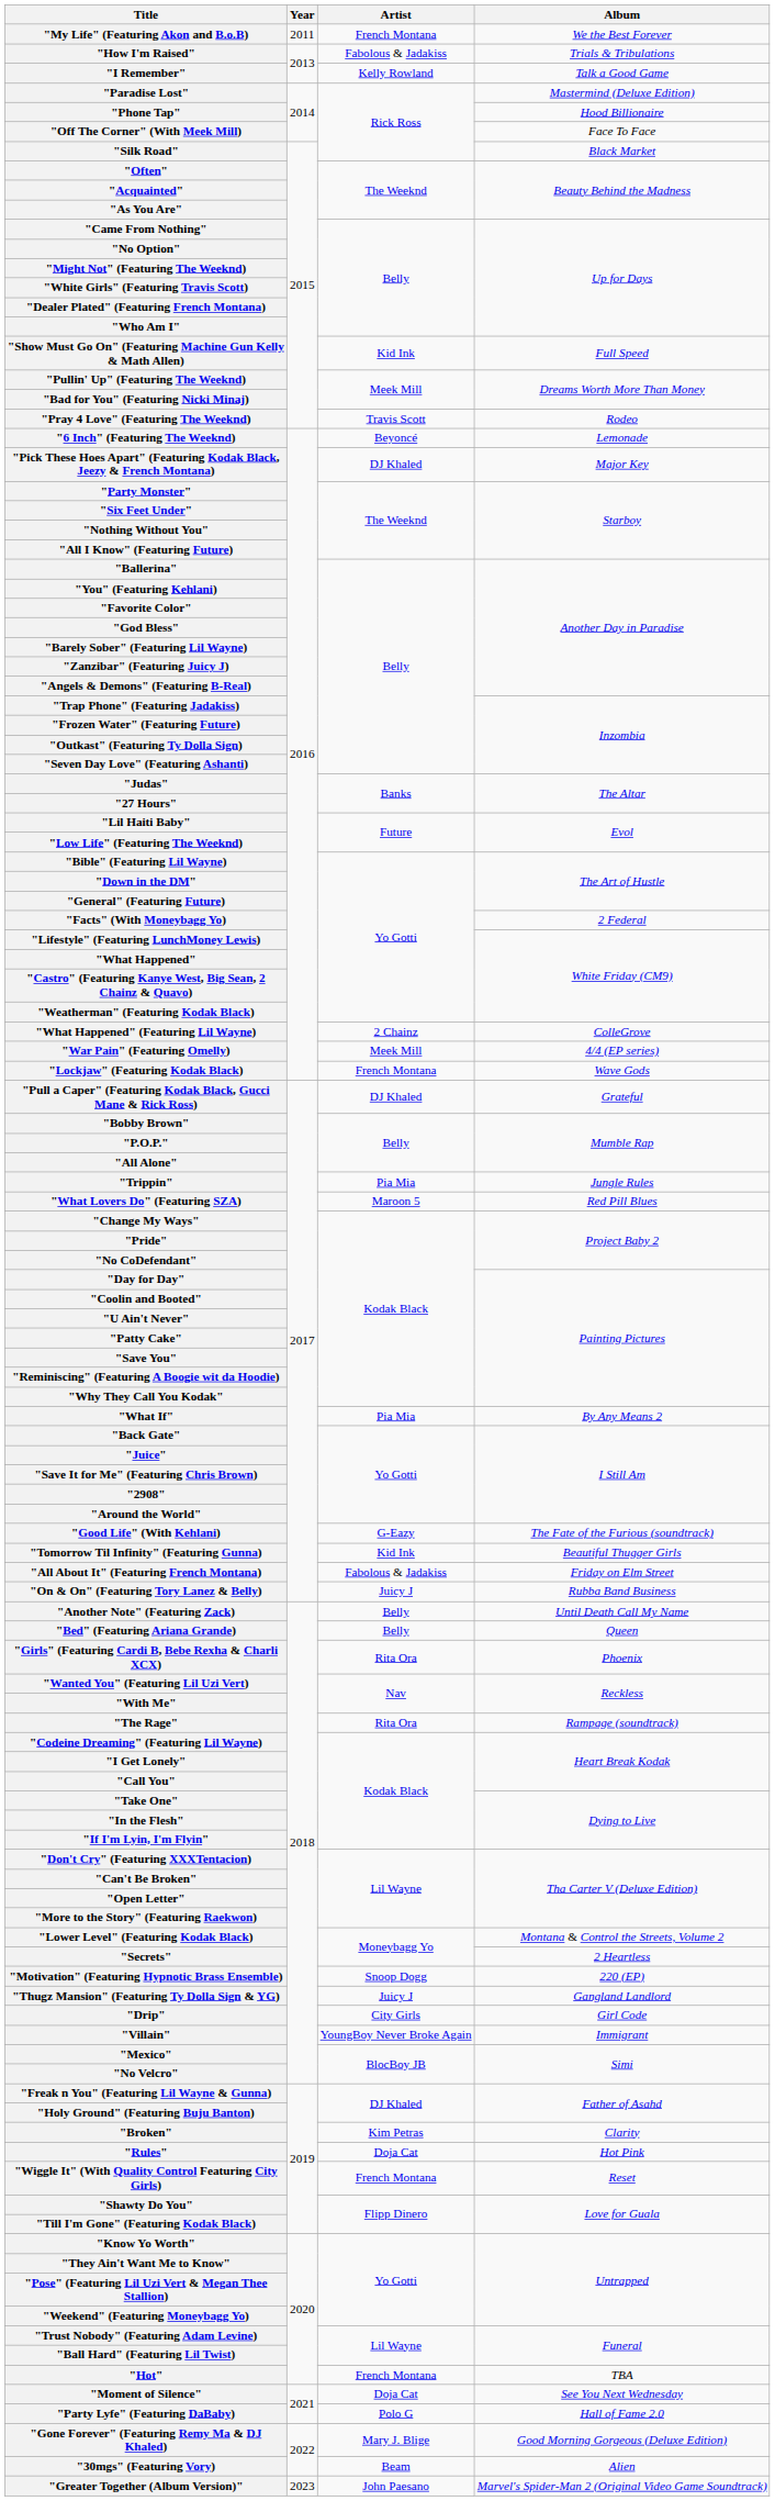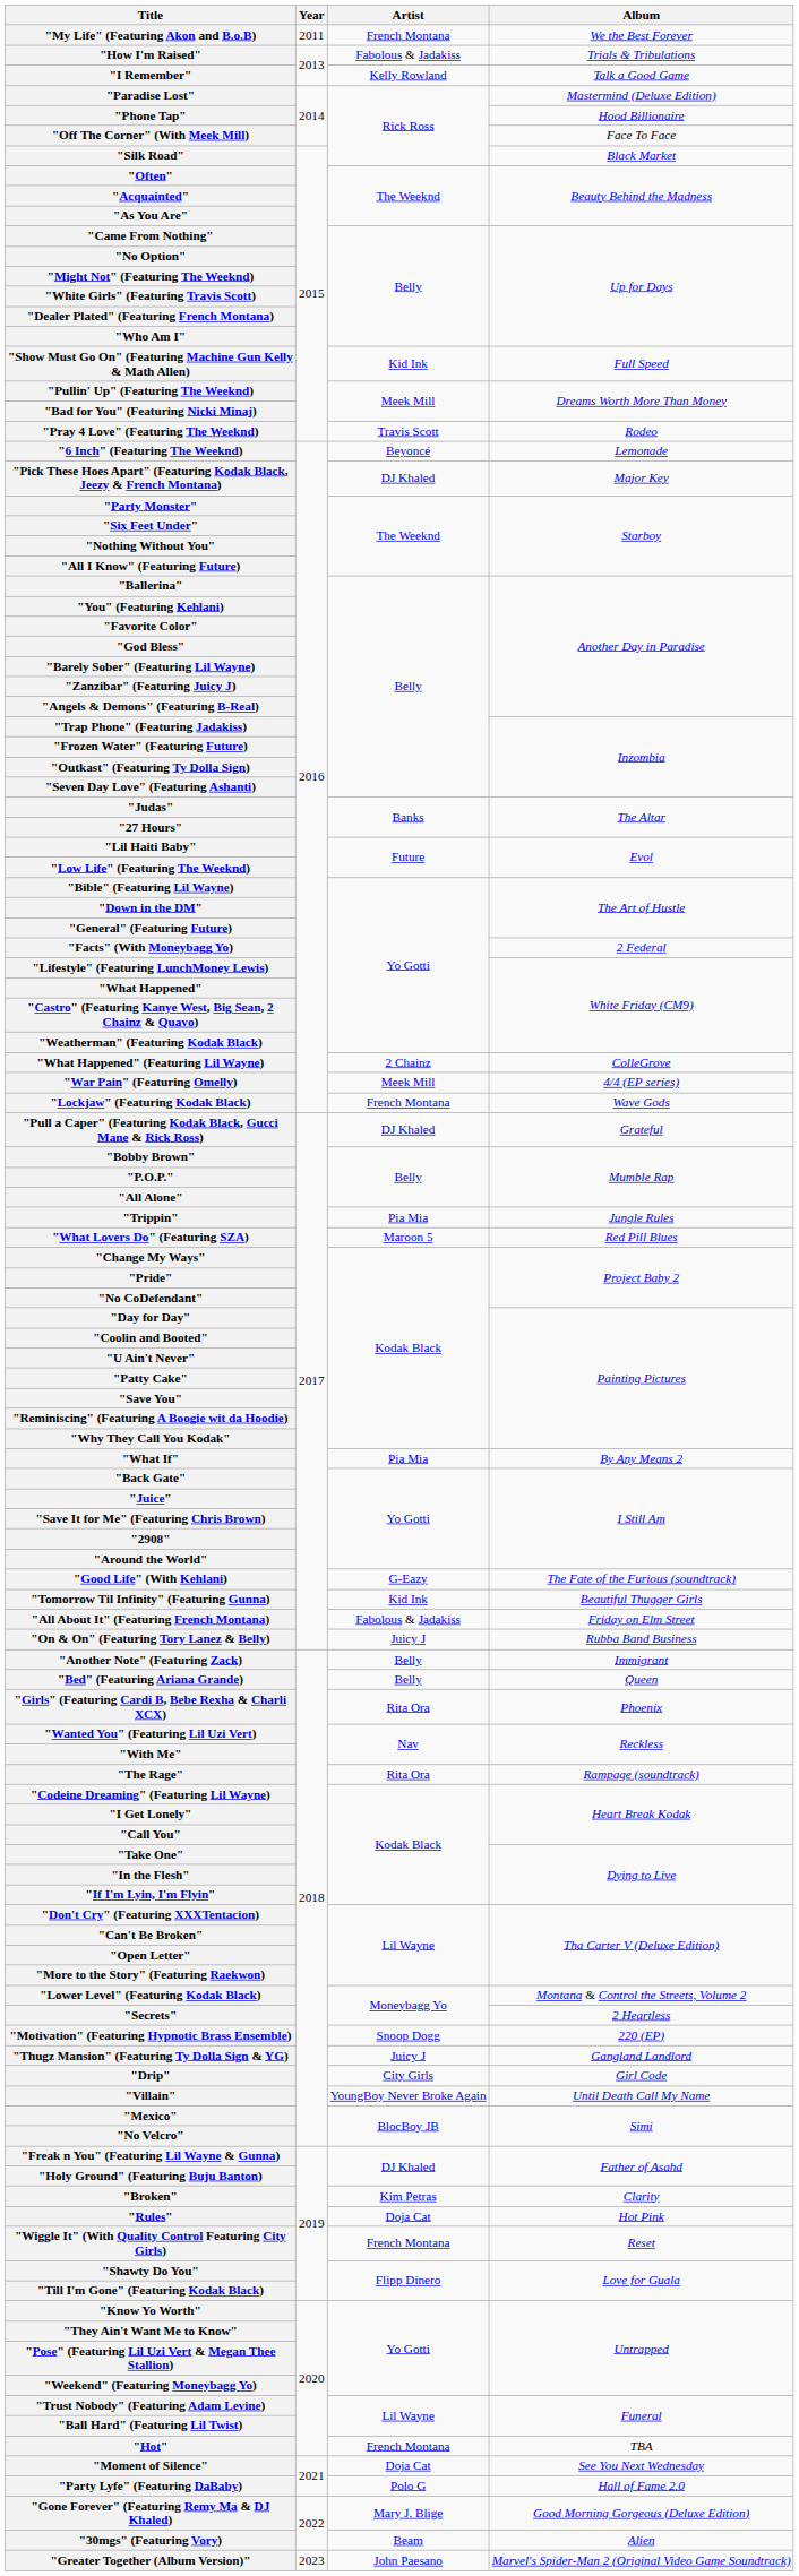"Another Note" (Featuring Zack) | Album: Until Death Call My Name -> Immigrant
"Villain" | Album: Immigrant -> Until Death Call My Name
